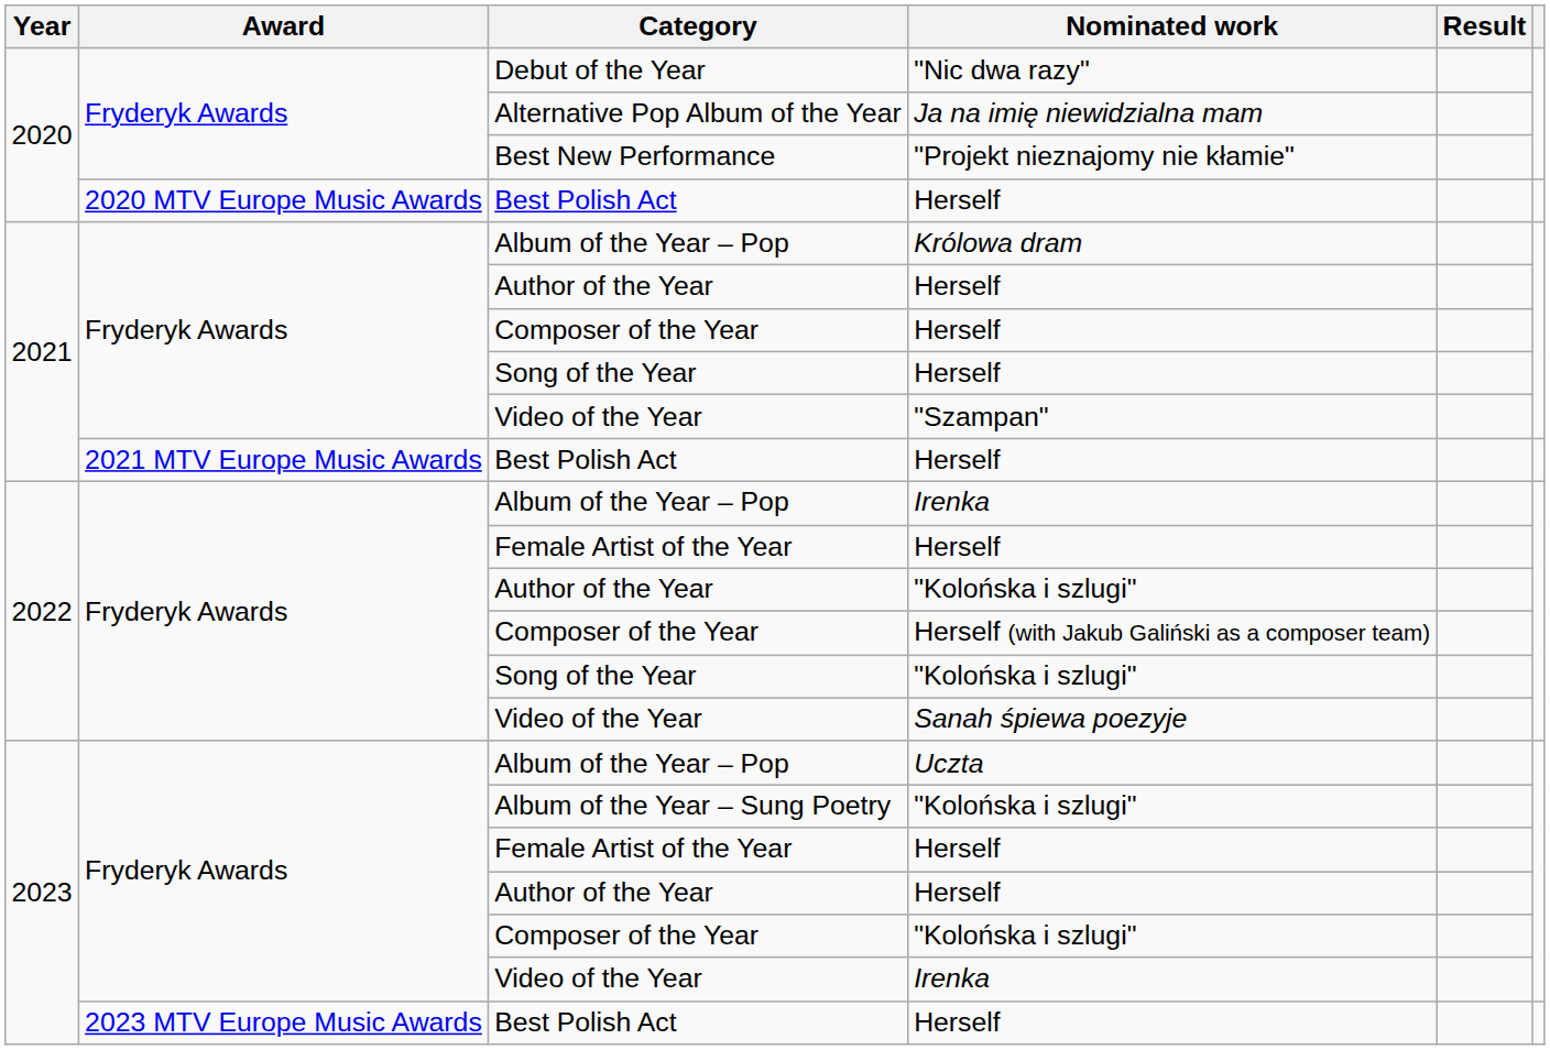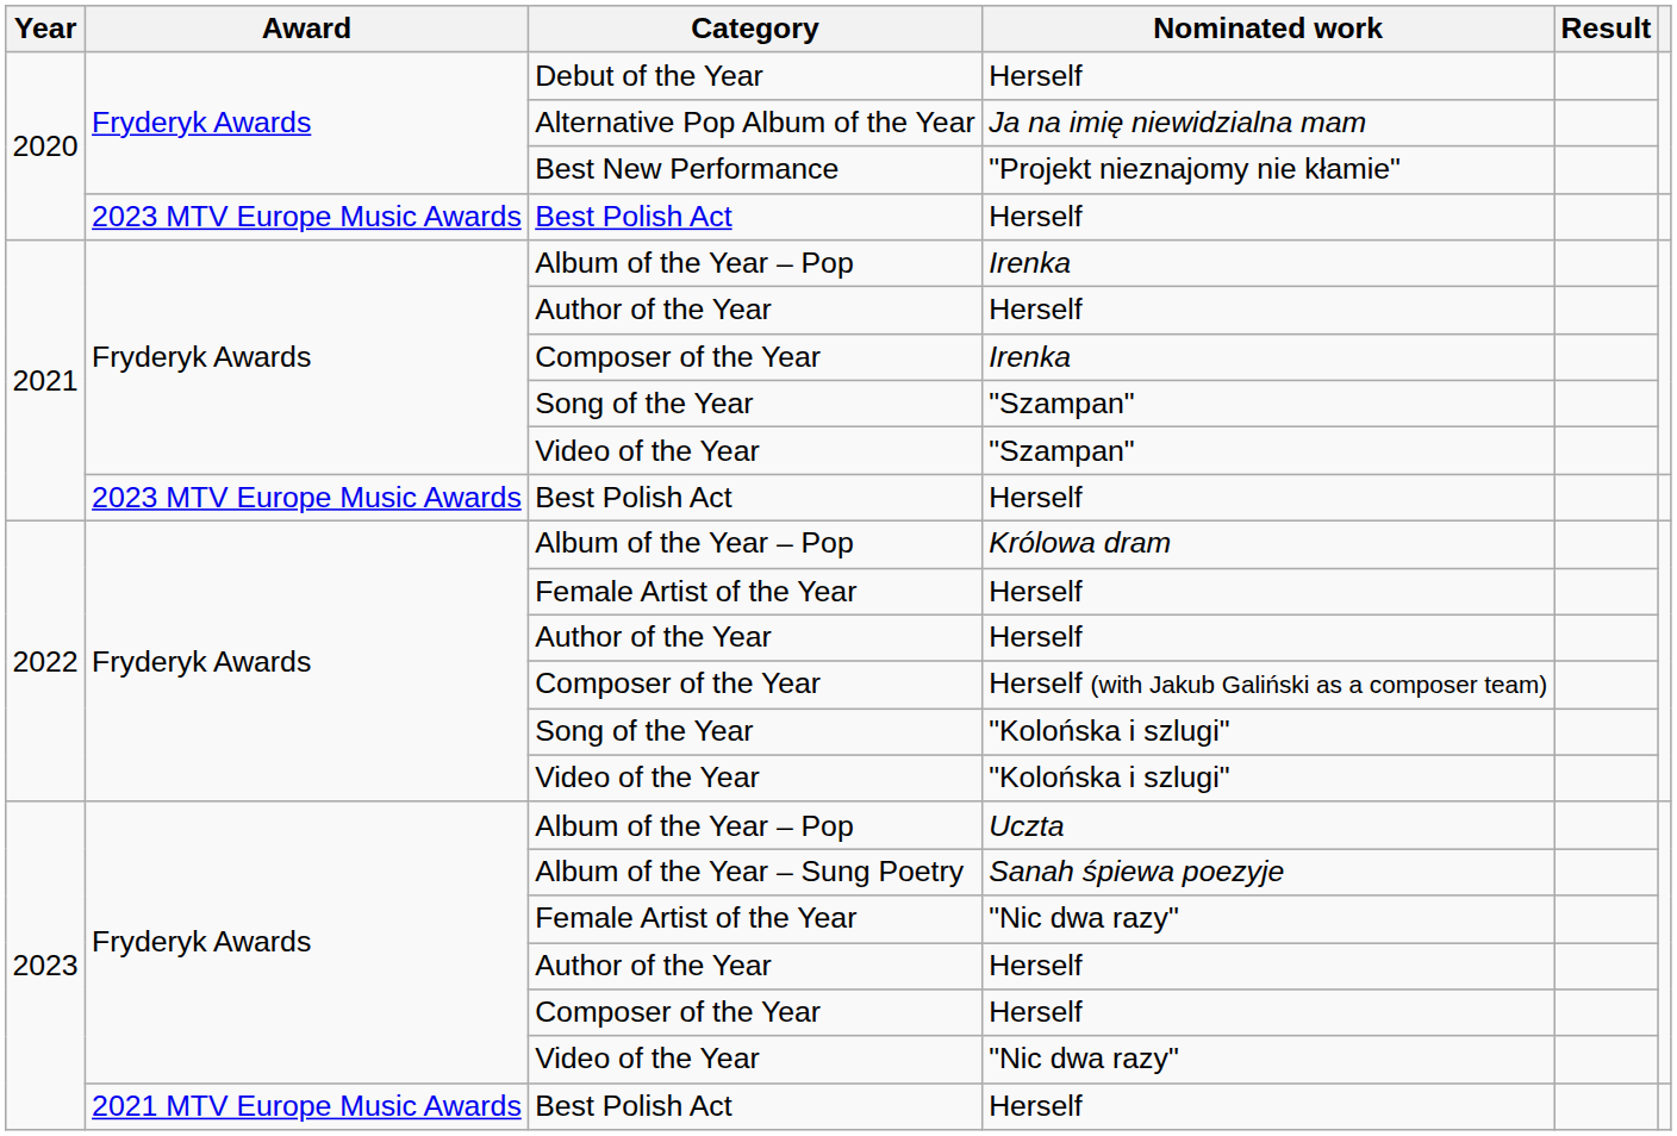Debut of the Year | Nominated work: "Nic dwa razy" -> Herself
2020 / Best Polish Act | Award: 2020 MTV Europe Music Awards -> 2023 MTV Europe Music Awards
2021 / Album of the Year – Pop | Nominated work: Królowa dram -> Irenka
2021 / Composer of the Year | Nominated work: Herself -> Irenka
2021 / Song of the Year | Nominated work: Herself -> "Szampan"
2021 / Best Polish Act | Award: 2021 MTV Europe Music Awards -> 2023 MTV Europe Music Awards
2022 / Album of the Year – Pop | Nominated work: Irenka -> Królowa dram
2022 / Author of the Year | Nominated work: "Kolońska i szlugi" -> Herself
2022 / Video of the Year | Nominated work: Sanah śpiewa poezyje -> "Kolońska i szlugi"
Album of the Year – Sung Poetry | Nominated work: "Kolońska i szlugi" -> Sanah śpiewa poezyje
2023 / Female Artist of the Year | Nominated work: Herself -> "Nic dwa razy"
2023 / Composer of the Year | Nominated work: "Kolońska i szlugi" -> Herself
2023 / Video of the Year | Nominated work: Irenka -> "Nic dwa razy"
2023 / Best Polish Act | Award: 2023 MTV Europe Music Awards -> 2021 MTV Europe Music Awards
